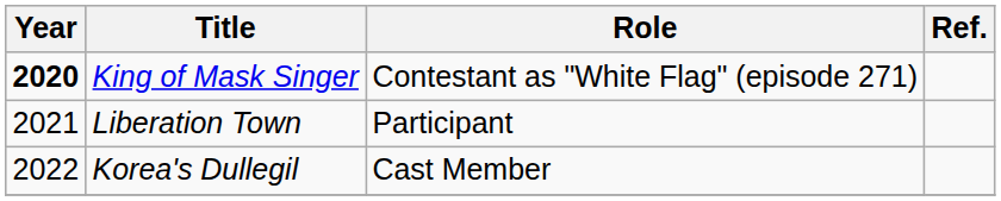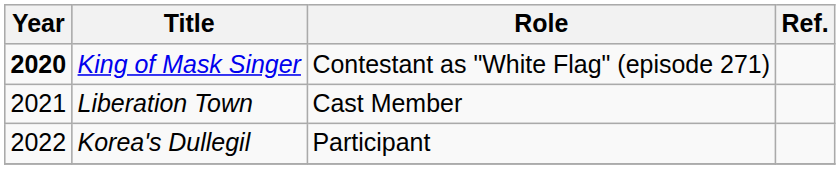Liberation Town | Role: Participant -> Cast Member
Korea's Dullegil | Role: Cast Member -> Participant
